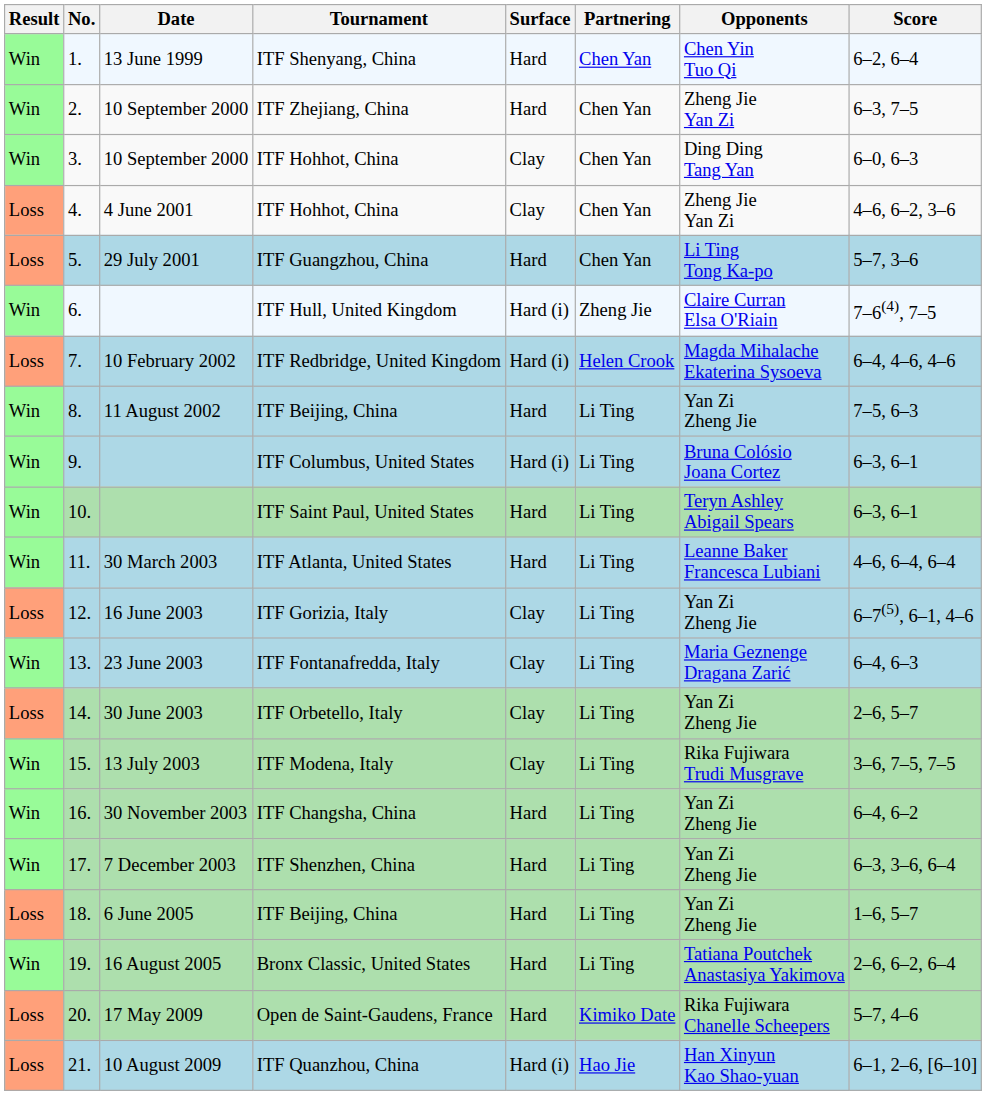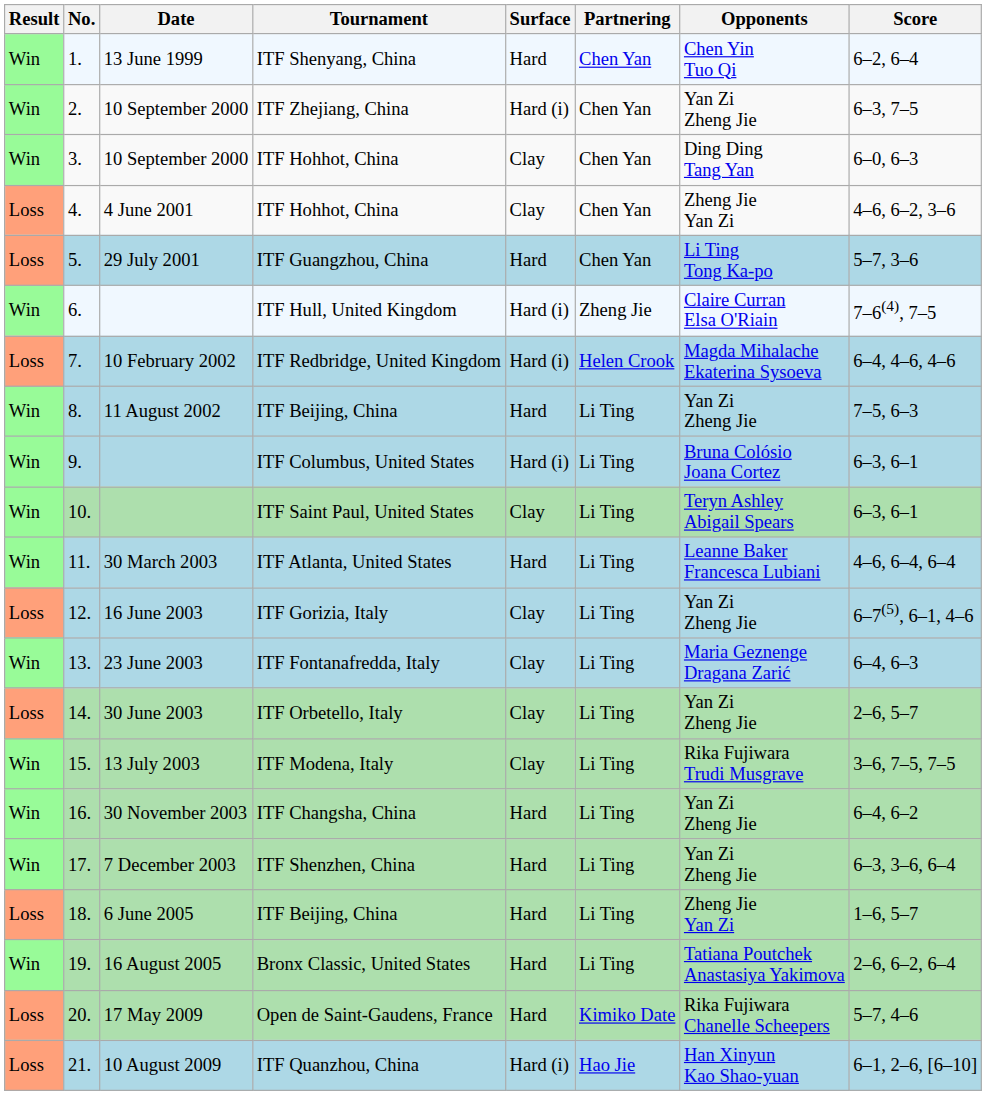ITF Zhejiang, China | Surface: Hard -> Hard (i)
ITF Zhejiang, China | Opponents: Zheng Jie Yan Zi -> Yan Zi Zheng Jie
ITF Saint Paul, United States | Surface: Hard -> Clay
18. / ITF Beijing, China | Opponents: Yan Zi Zheng Jie -> Zheng Jie Yan Zi
